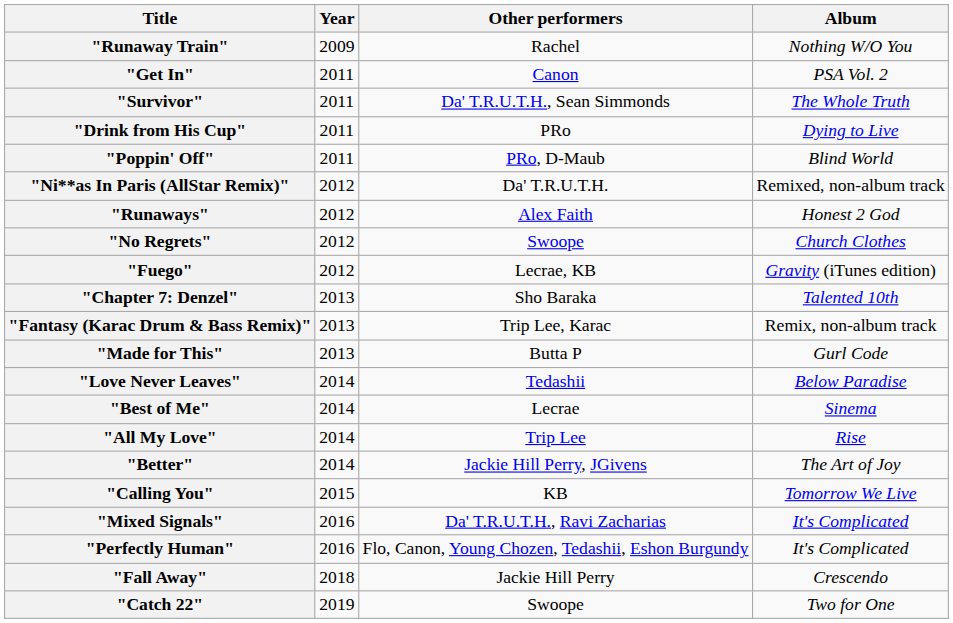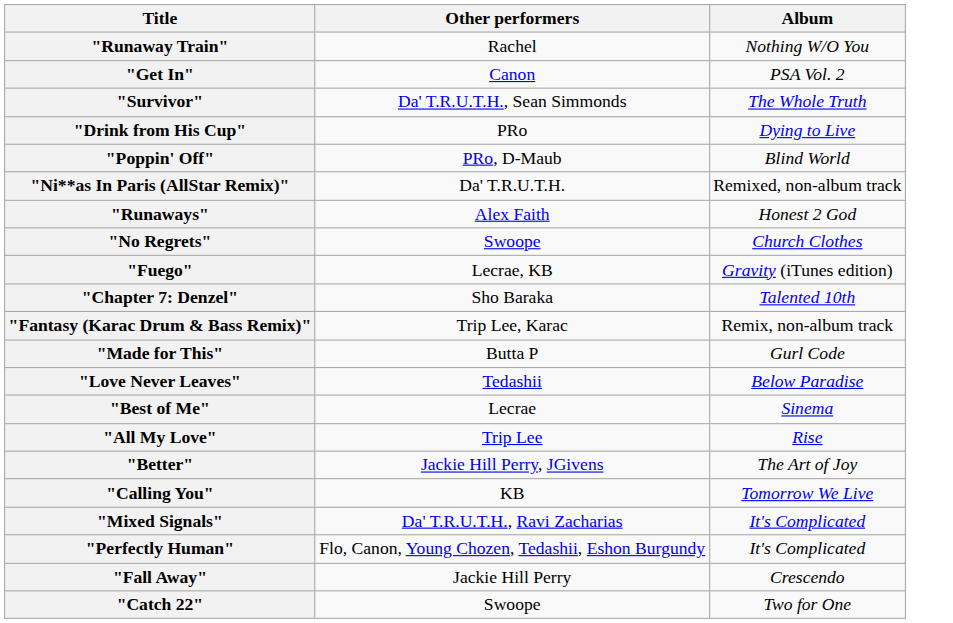- column: Year | 2009 | 2011 | 2011 | 2011 | 2011 | 2012 | 2012 | 2012 | 2012 | 2013 | 2013 | 2013 | 2014 | 2014 | 2014 | 2014 | 2015 | 2016 | 2016 | 2018 | 2019
